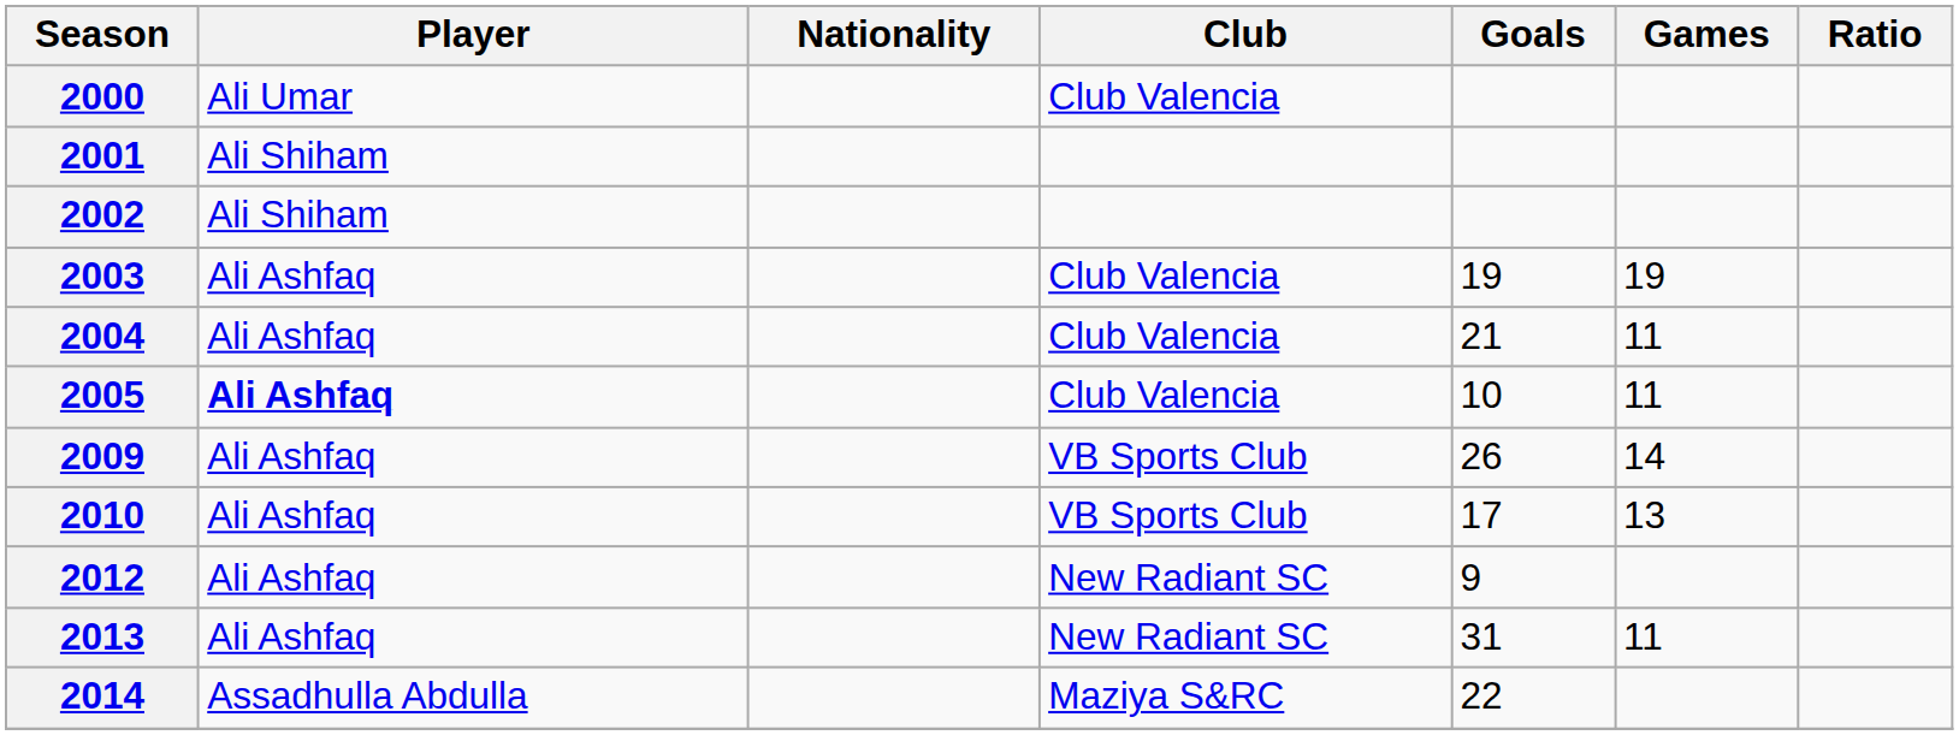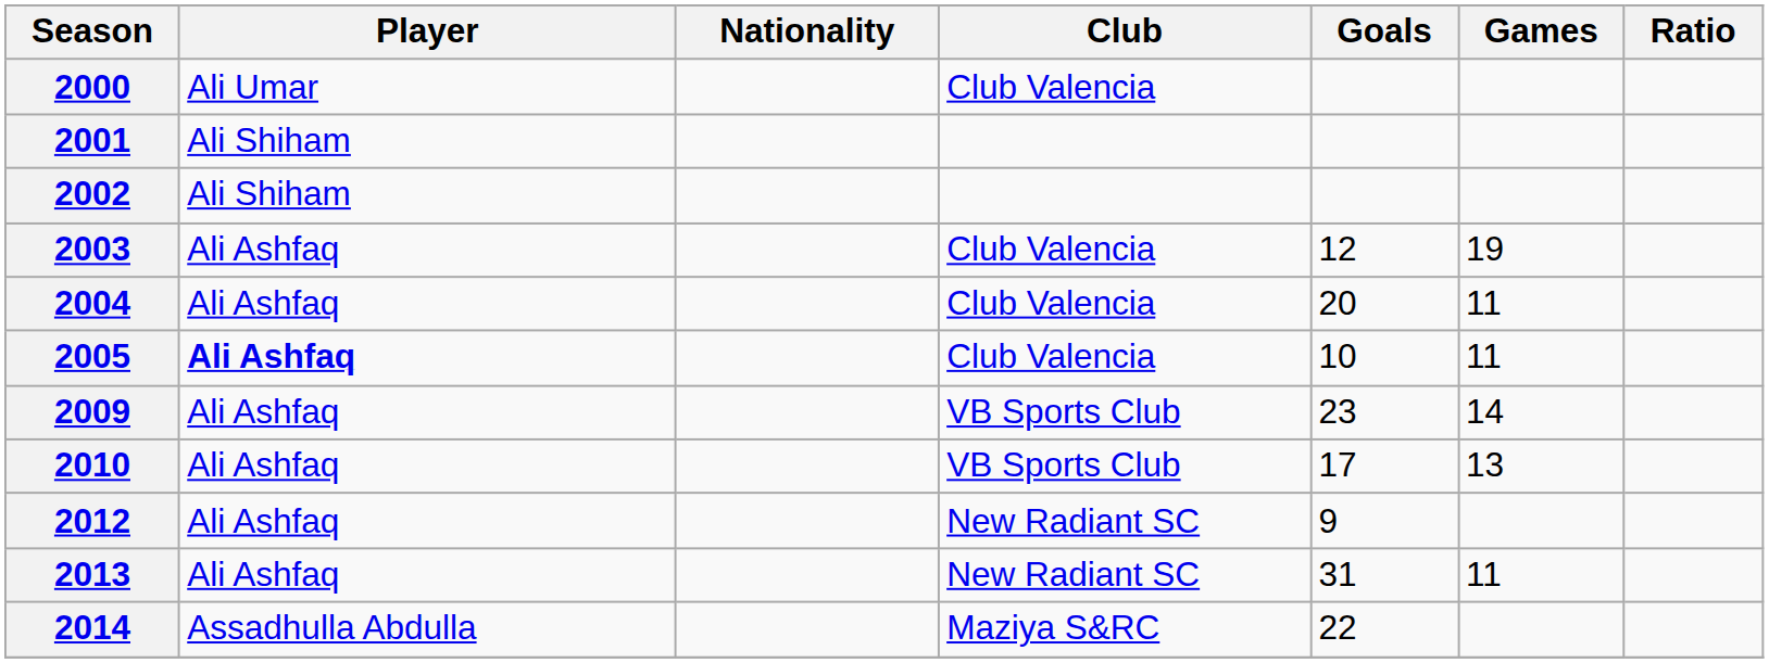2003 | Goals: 19 -> 12
2004 | Goals: 21 -> 20
2009 | Goals: 26 -> 23
